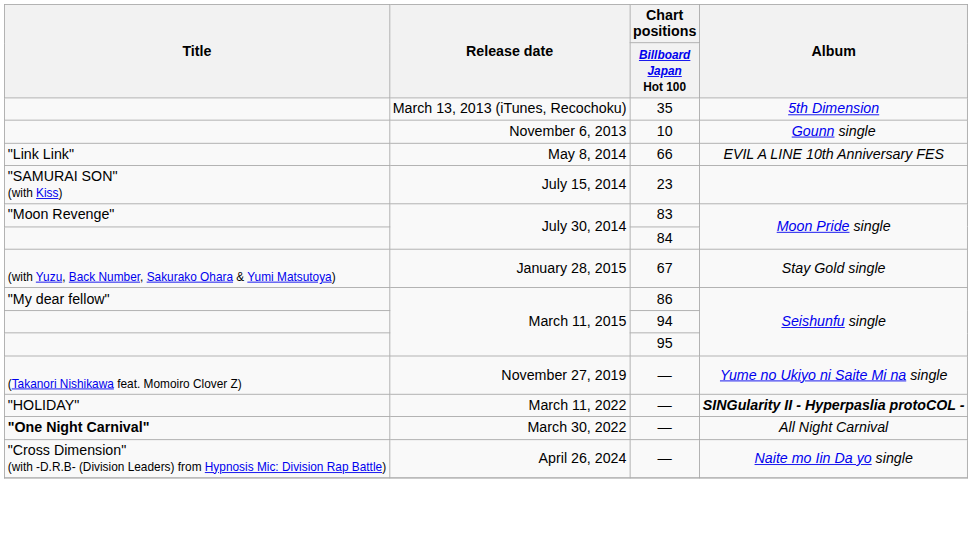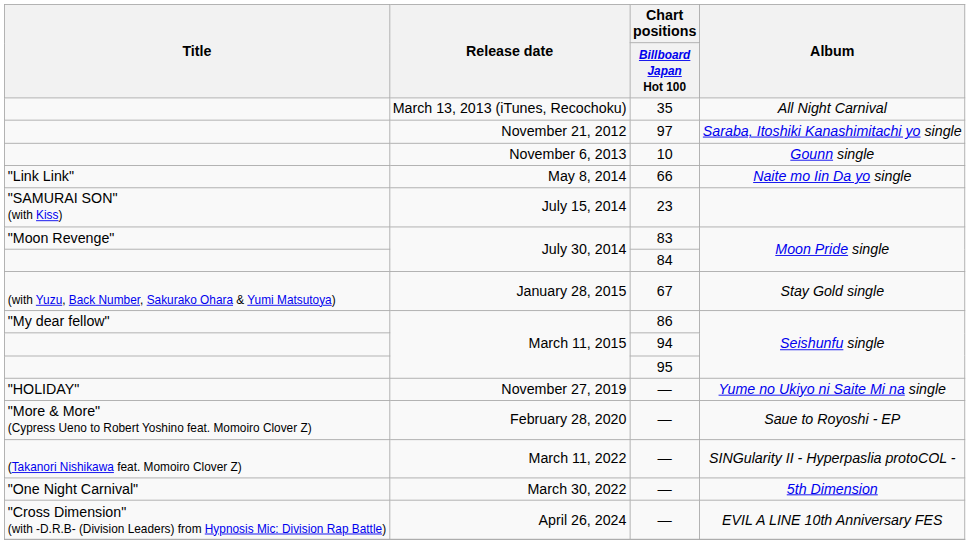March 13, 2013 (iTunes, Recochoku) | Album: 5th Dimension -> All Night Carnival
+ row: November 21, 2012 | 97 | Saraba, Itoshiki Kanashimitachi yo single
May 8, 2014 | Album: EVIL A LINE 10th Anniversary FES -> Naite mo Iin Da yo single
November 27, 2019 | Title: (Takanori Nishikawa feat. Momoiro Clover Z) -> "HOLIDAY"
+ row: "More & More" (Cypress Ueno to Robert Yoshino feat. Momoiro Clover Z) | February 28, 2020 | — | Saue to Royoshi - EP
March 11, 2022 | Title: "HOLIDAY" -> (Takanori Nishikawa feat. Momoiro Clover Z)
March 11, 2022 | Album: bold -> normal
March 30, 2022 | Title: bold -> normal
March 30, 2022 | Album: All Night Carnival -> 5th Dimension
April 26, 2024 | Album: Naite mo Iin Da yo single -> EVIL A LINE 10th Anniversary FES
